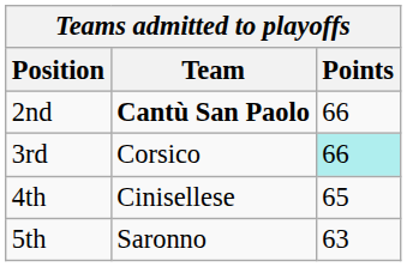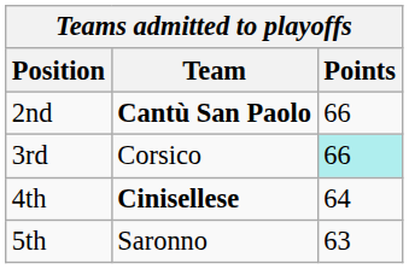4th | Team: normal -> bold
4th | Points: 65 -> 64
